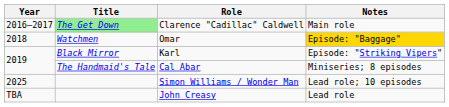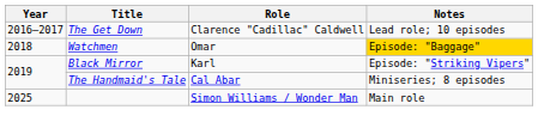Clarence "Cadillac" Caldwell | Title: lightgreen background -> no background
Clarence "Cadillac" Caldwell | Notes: Main role -> Lead role; 10 episodes
Simon Williams / Wonder Man | Notes: Lead role; 10 episodes -> Main role
- row: TBA | John Creasy | Lead role
